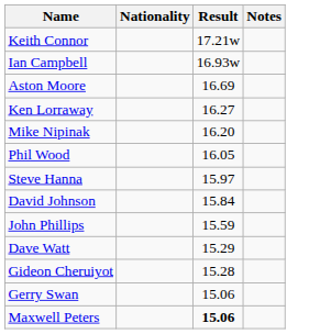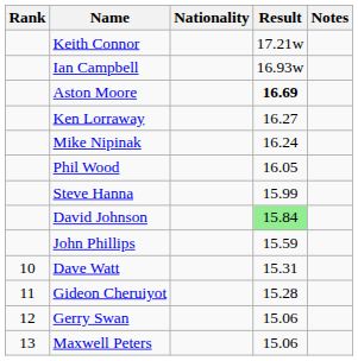+ column: Rank | 10 | 11 | 12 | 13
Aston Moore | Result: normal -> bold
Mike Nipinak | Result: 16.20 -> 16.24
Steve Hanna | Result: 15.97 -> 15.99
David Johnson | Result: no background -> lightgreen background
Dave Watt | Result: 15.29 -> 15.31
Maxwell Peters | Result: bold -> normal
